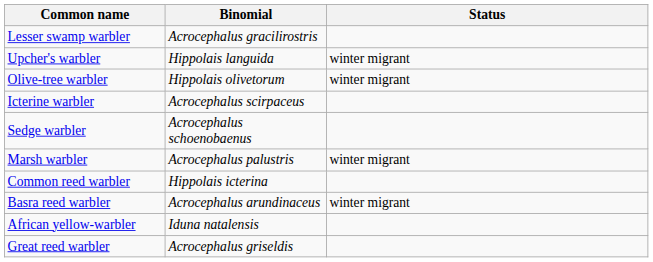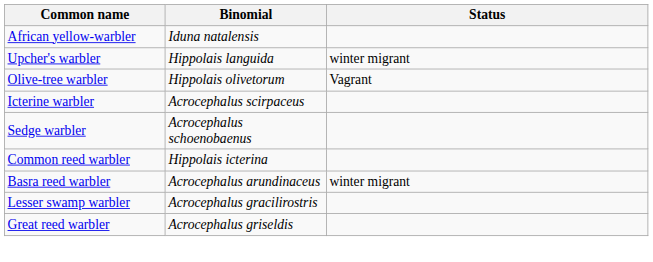rows swapped: African yellow-warbler <-> Lesser swamp warbler
Olive-tree warbler | Status: winter migrant -> Vagrant
- row: Marsh warbler | Acrocephalus palustris | winter migrant
